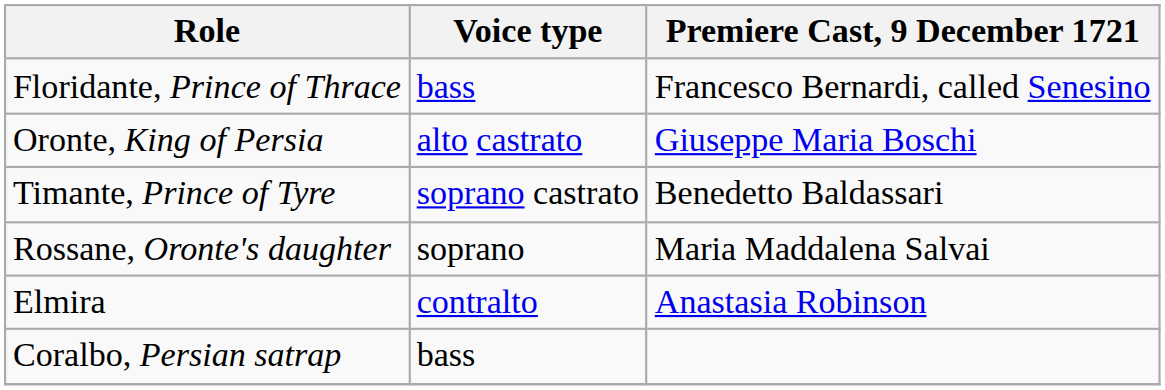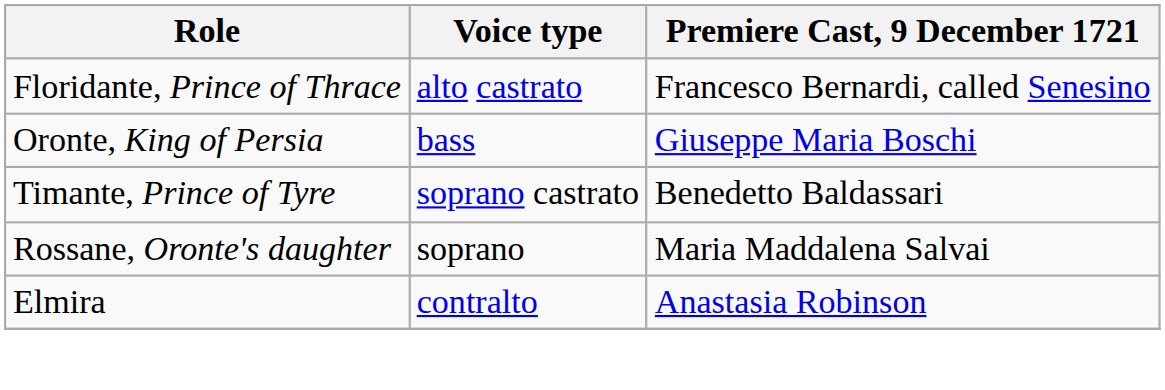Floridante, Prince of Thrace | Voice type: bass -> alto castrato
Oronte, King of Persia | Voice type: alto castrato -> bass
- row: Coralbo, Persian satrap | bass
